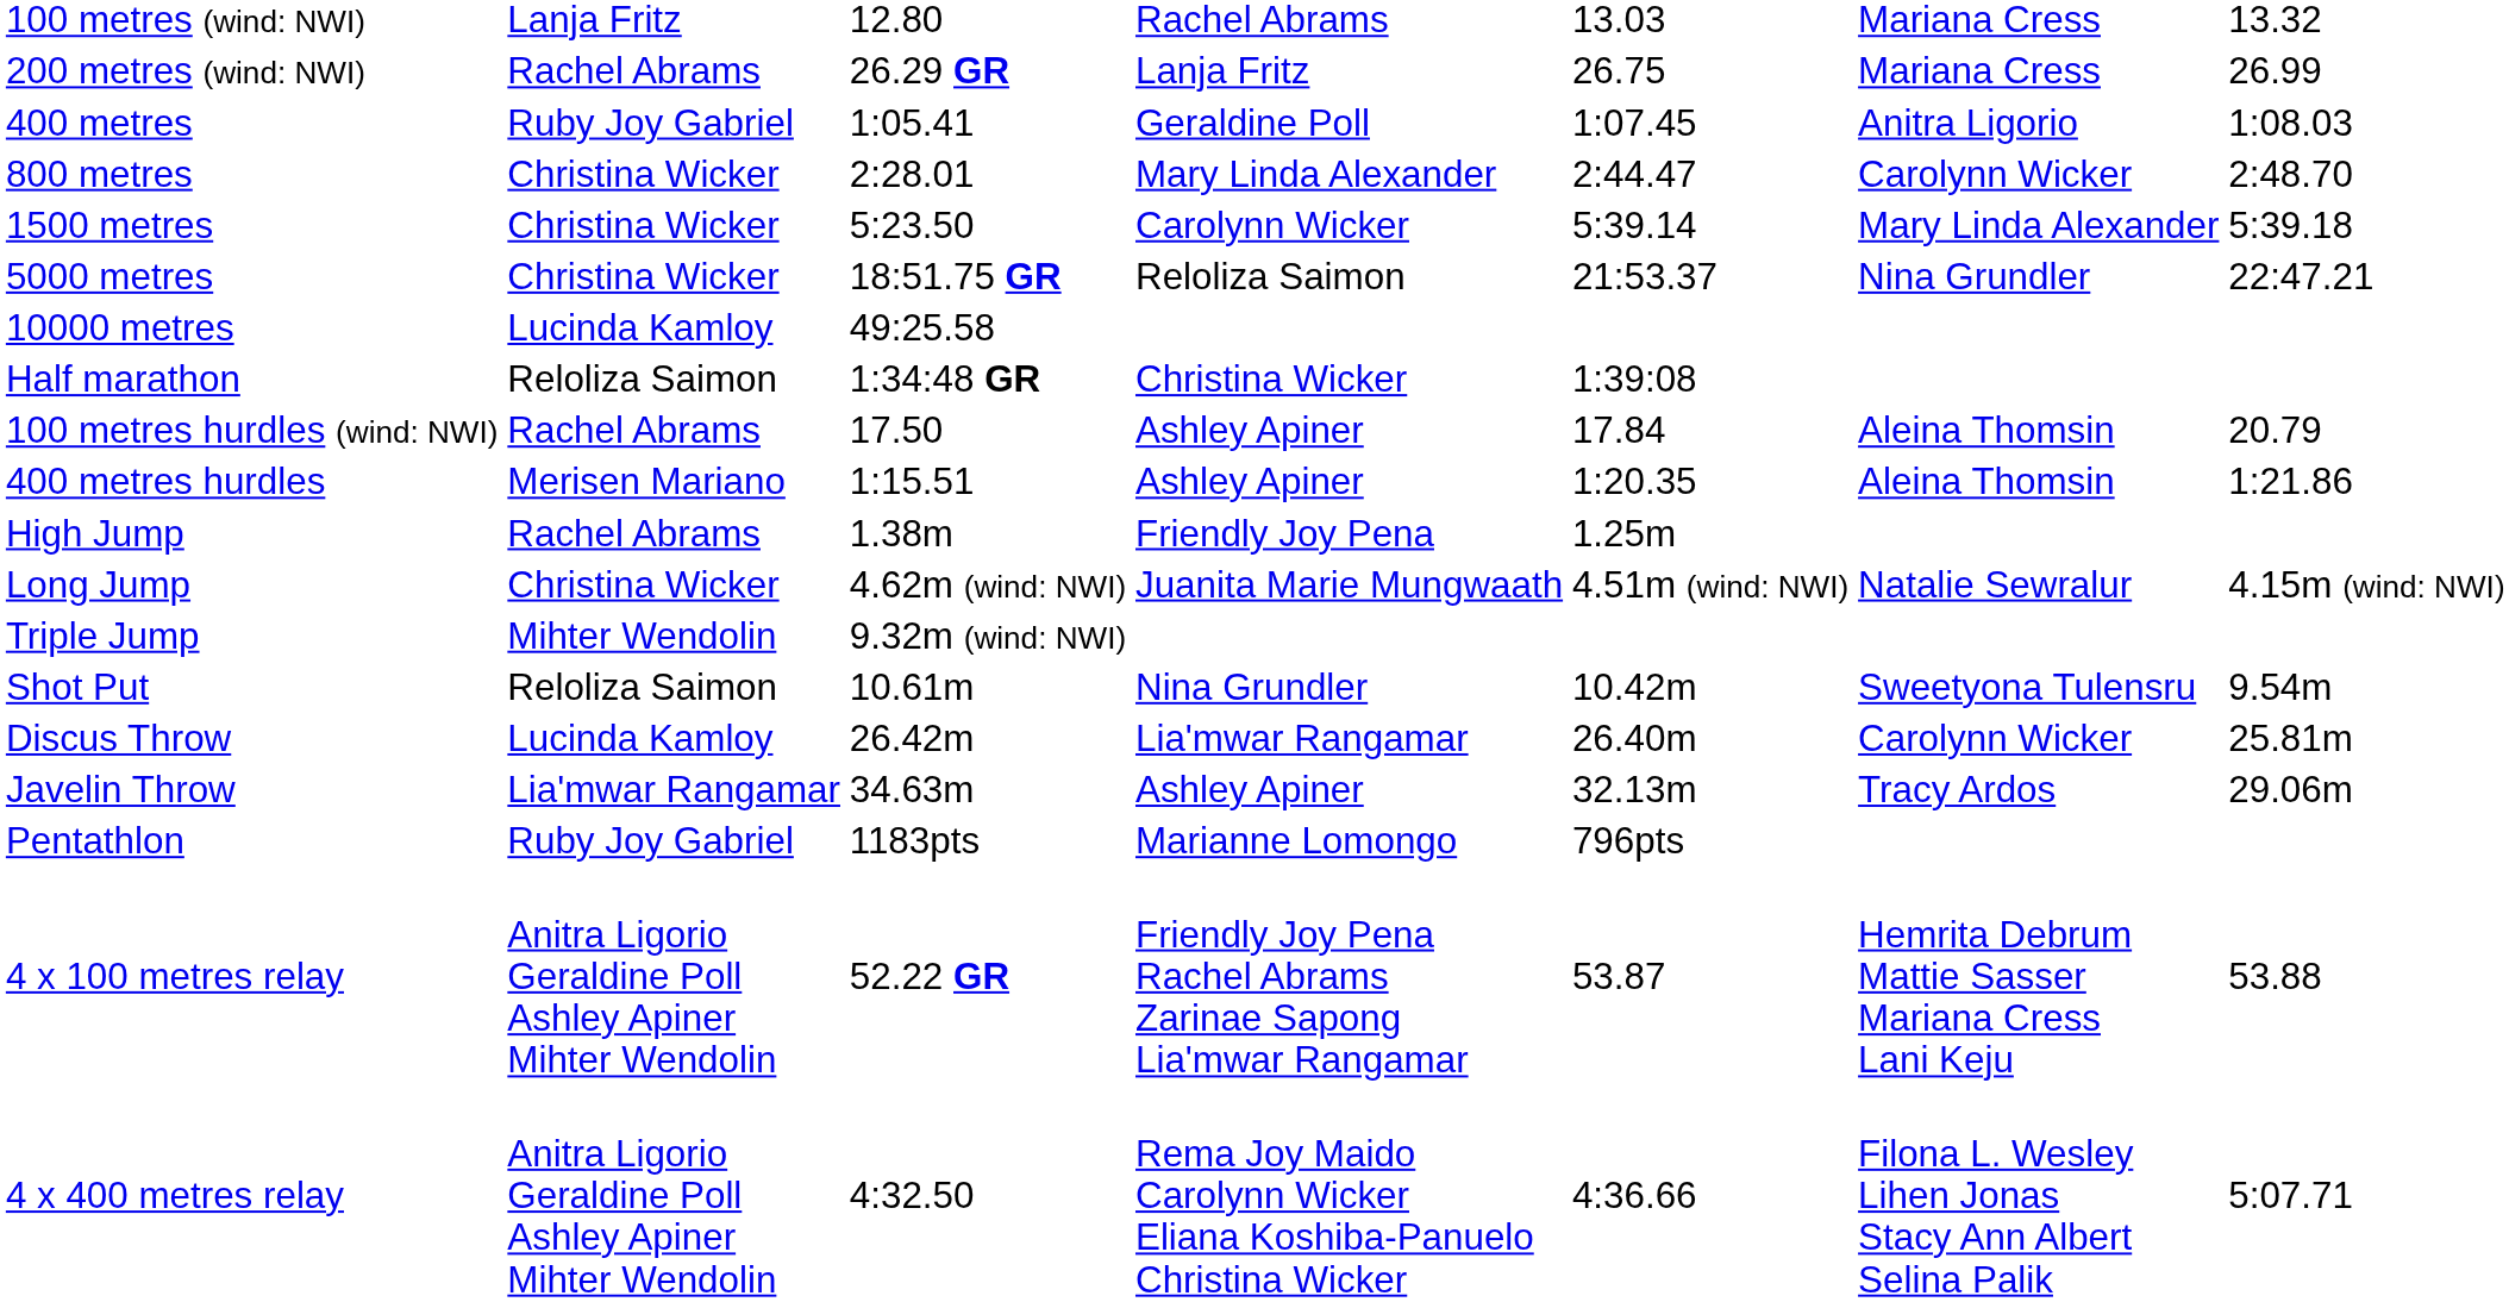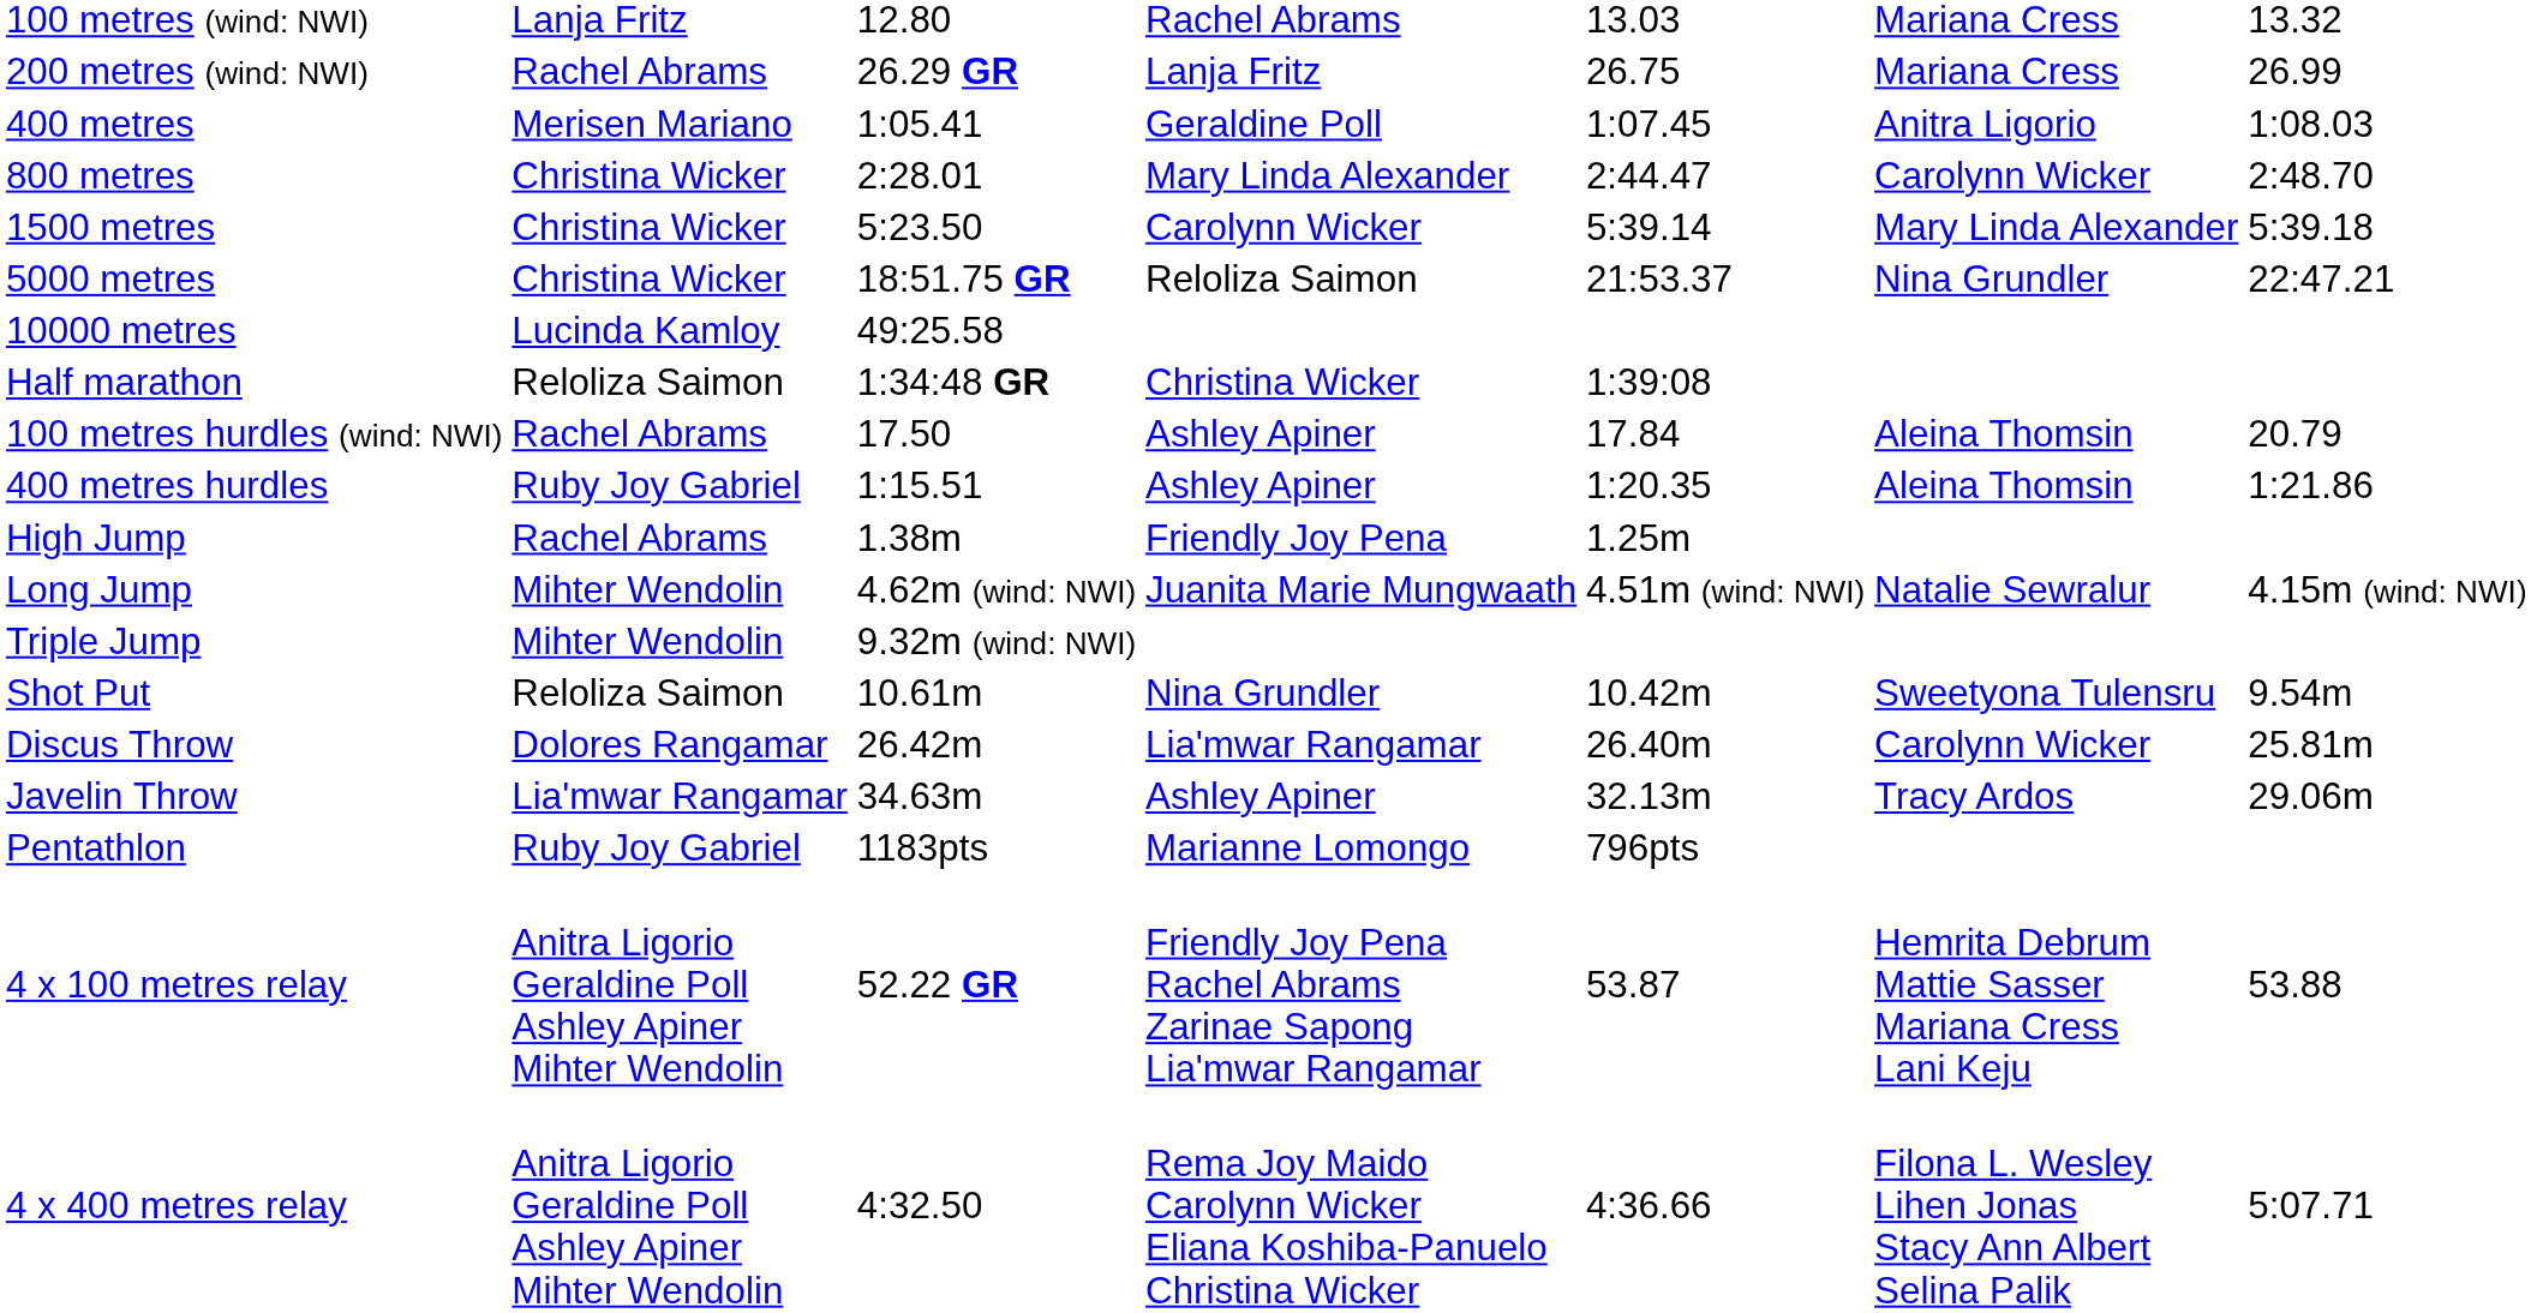400 metres | column 2: Ruby Joy Gabriel -> Merisen Mariano
400 metres hurdles | column 2: Merisen Mariano -> Ruby Joy Gabriel
Long Jump | column 2: Christina Wicker -> Mihter Wendolin
Discus Throw | column 2: Lucinda Kamloy -> Dolores Rangamar
